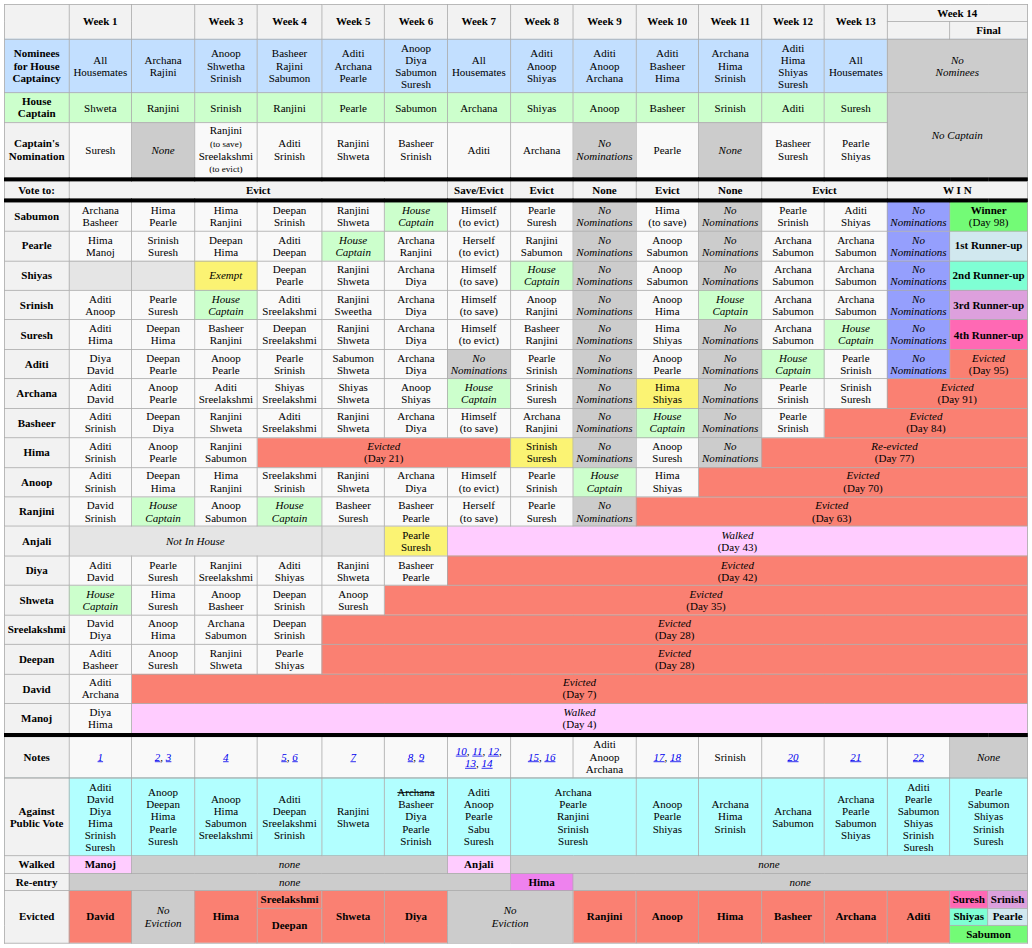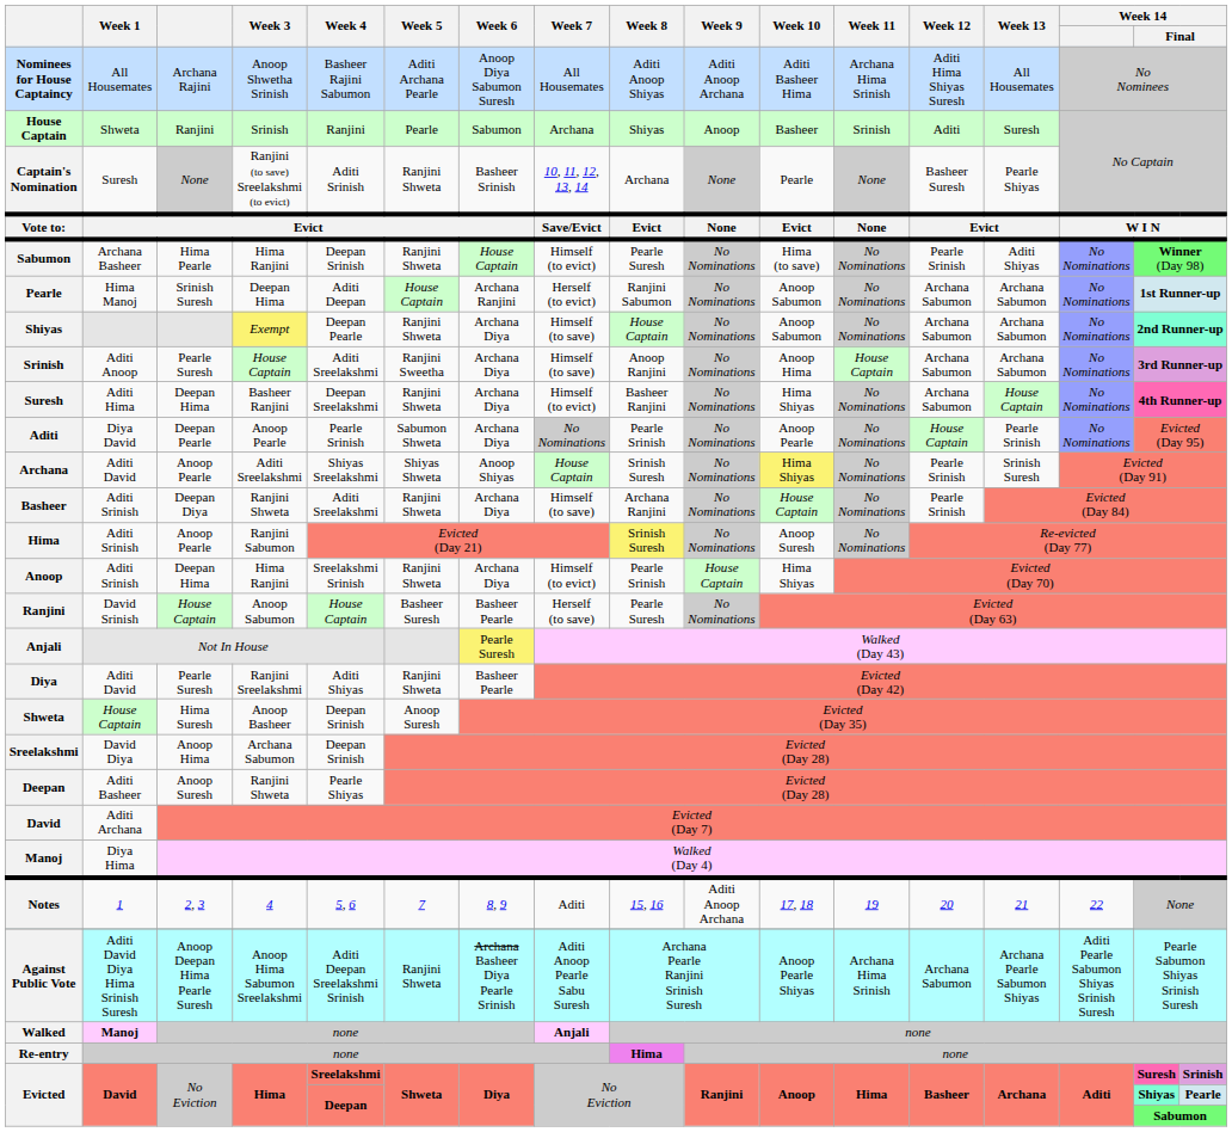Captain's Nomination | Week 7: Aditi -> 10, 11, 12, 13, 14
Captain's Nomination | Week 9: No Nominations -> None
Notes | Week 7: 10, 11, 12, 13, 14 -> Aditi
Notes | Week 11: Srinish -> 19
